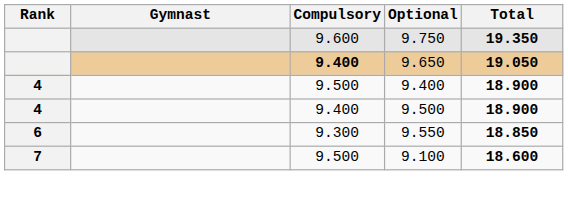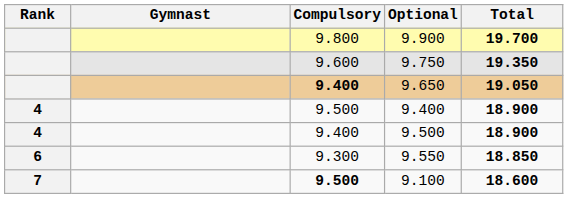+ row: 9.800 | 9.900 | 19.700
9.100 | Compulsory: normal -> bold
